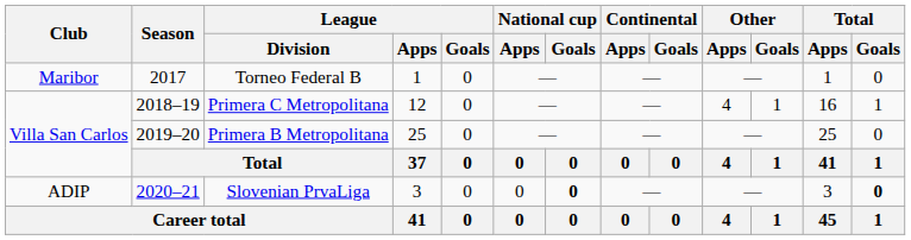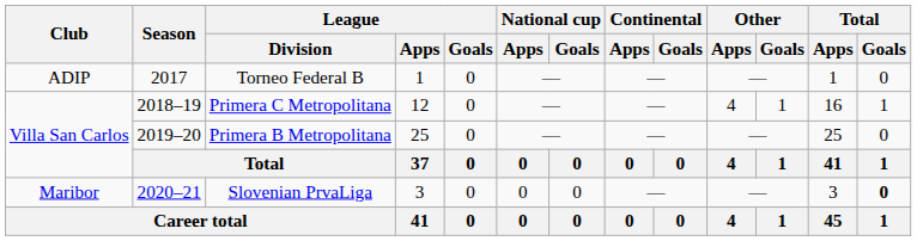Torneo Federal B | Club: Maribor -> ADIP
Slovenian PrvaLiga | Club: ADIP -> Maribor
Slovenian PrvaLiga | National cup / Goals: bold -> normal
